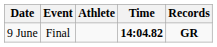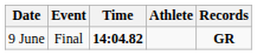columns swapped: Athlete <-> Time
